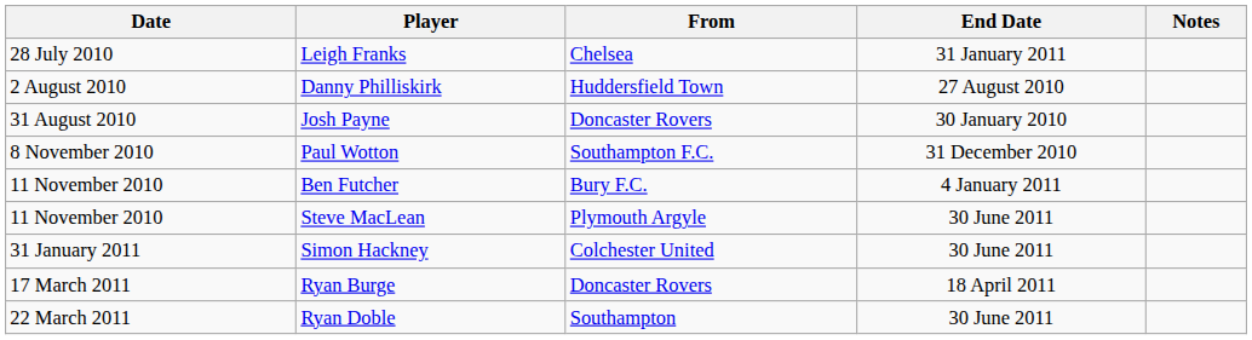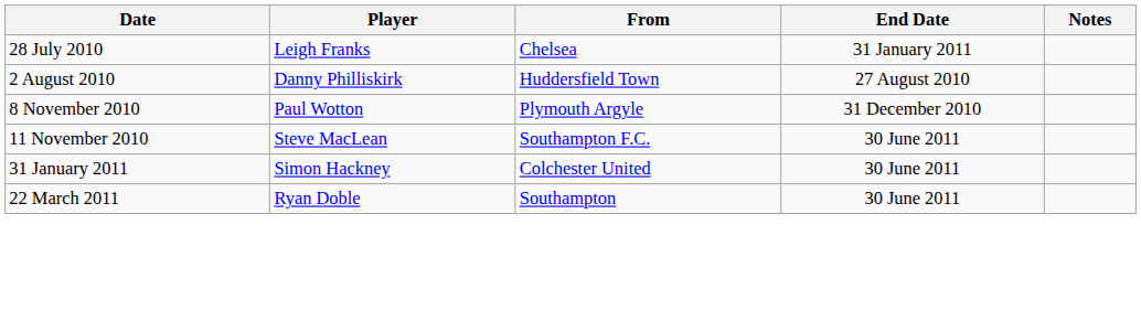- row: 31 August 2010 | Josh Payne | Doncaster Rovers | 30 January 2010
Paul Wotton | From: Southampton F.C. -> Plymouth Argyle
- row: 11 November 2010 | Ben Futcher | Bury F.C. | 4 January 2011
Steve MacLean | From: Plymouth Argyle -> Southampton F.C.
- row: 17 March 2011 | Ryan Burge | Doncaster Rovers | 18 April 2011
